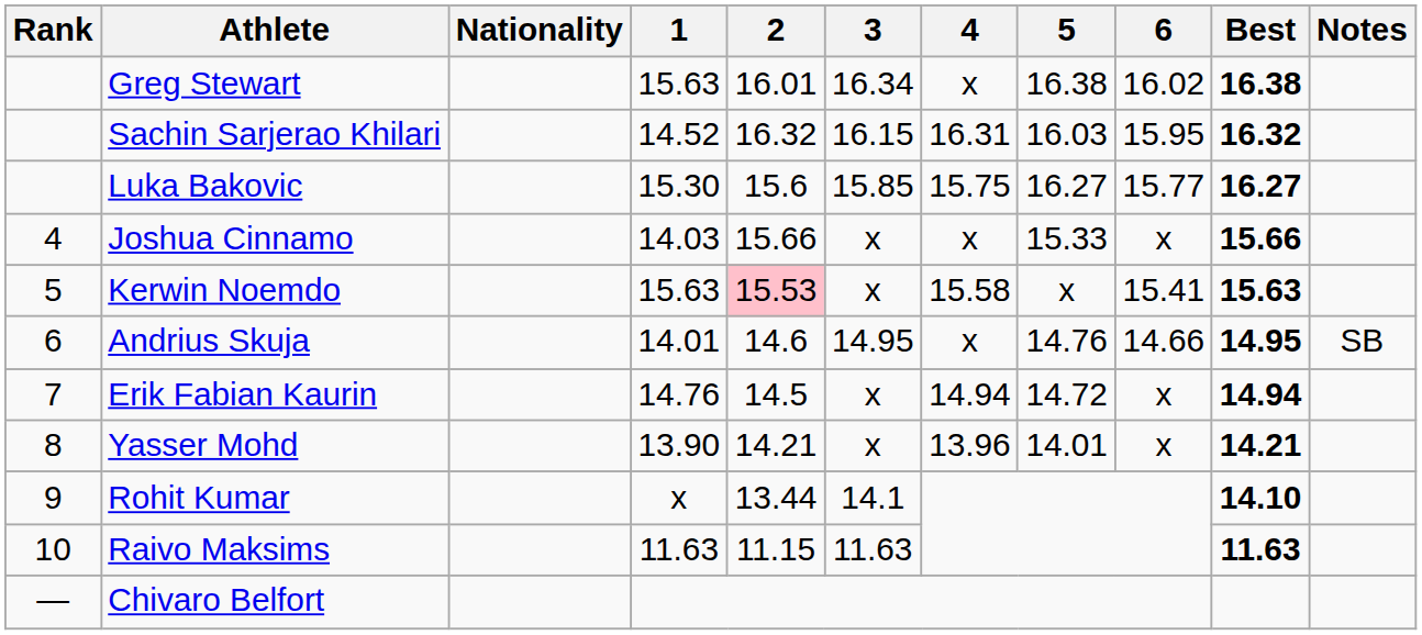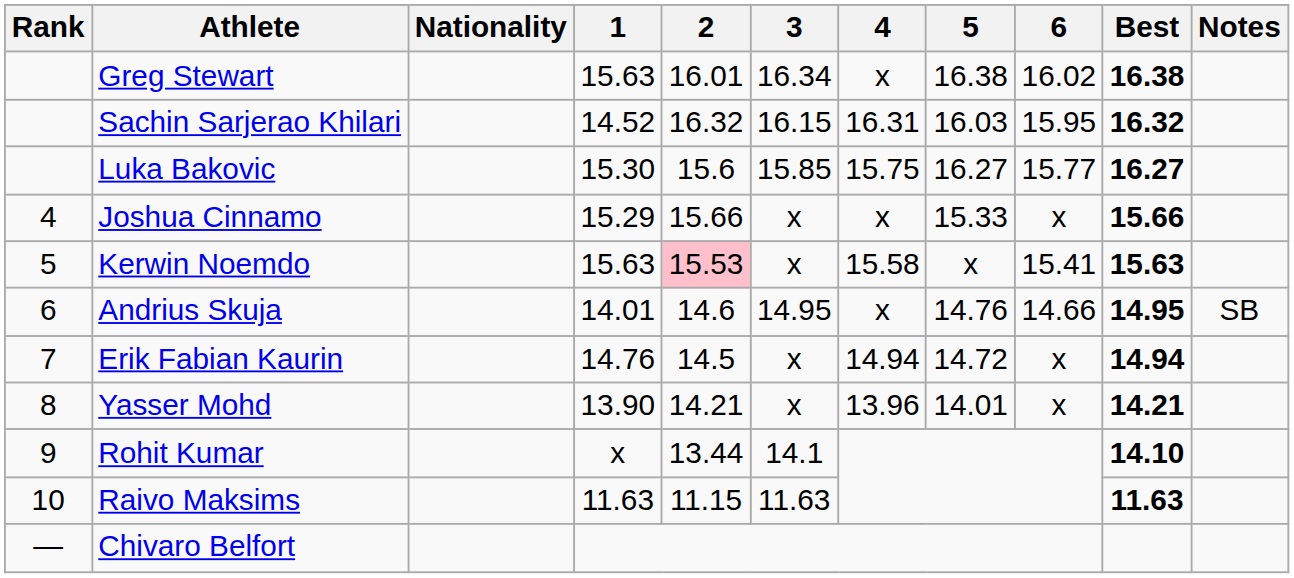Joshua Cinnamo | 1: 14.03 -> 15.29
